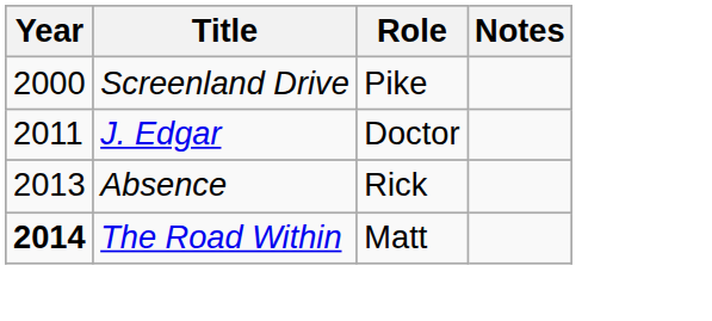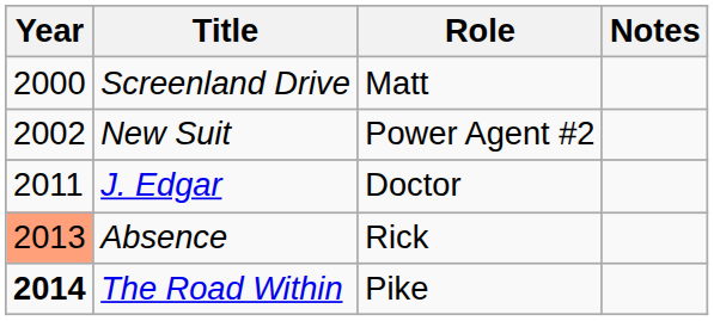Screenland Drive | Role: Pike -> Matt
+ row: 2002 | New Suit | Power Agent #2
Absence | Year: no background -> lightsalmon background
The Road Within | Role: Matt -> Pike
